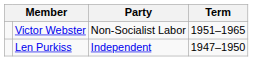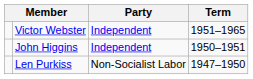Victor Webster | Party: Non-Socialist Labor -> Independent
+ row: John Higgins | Independent | 1950–1951
Len Purkiss | Party: Independent -> Non-Socialist Labor
